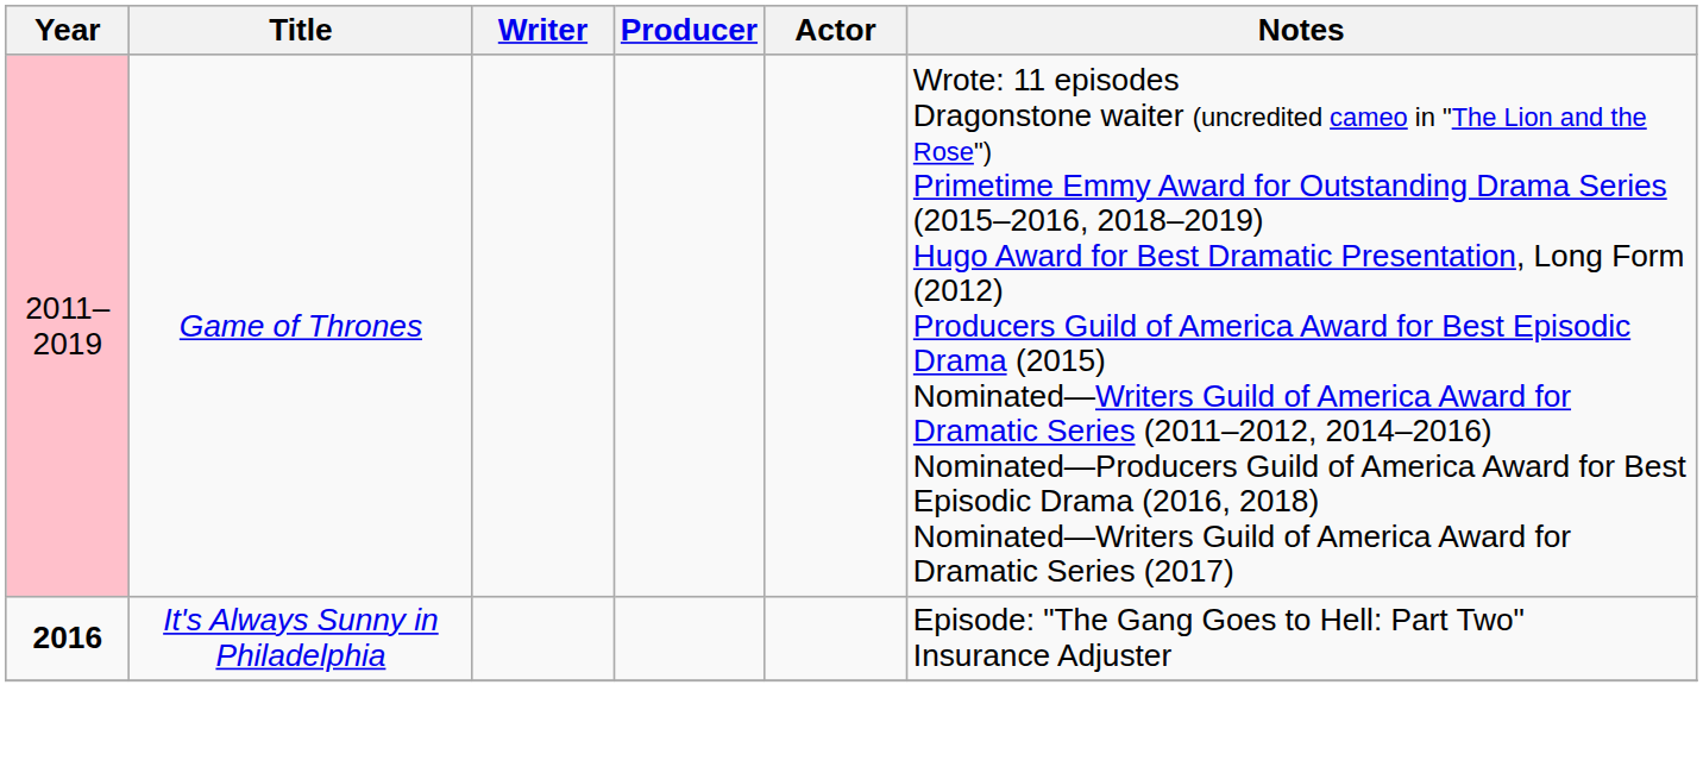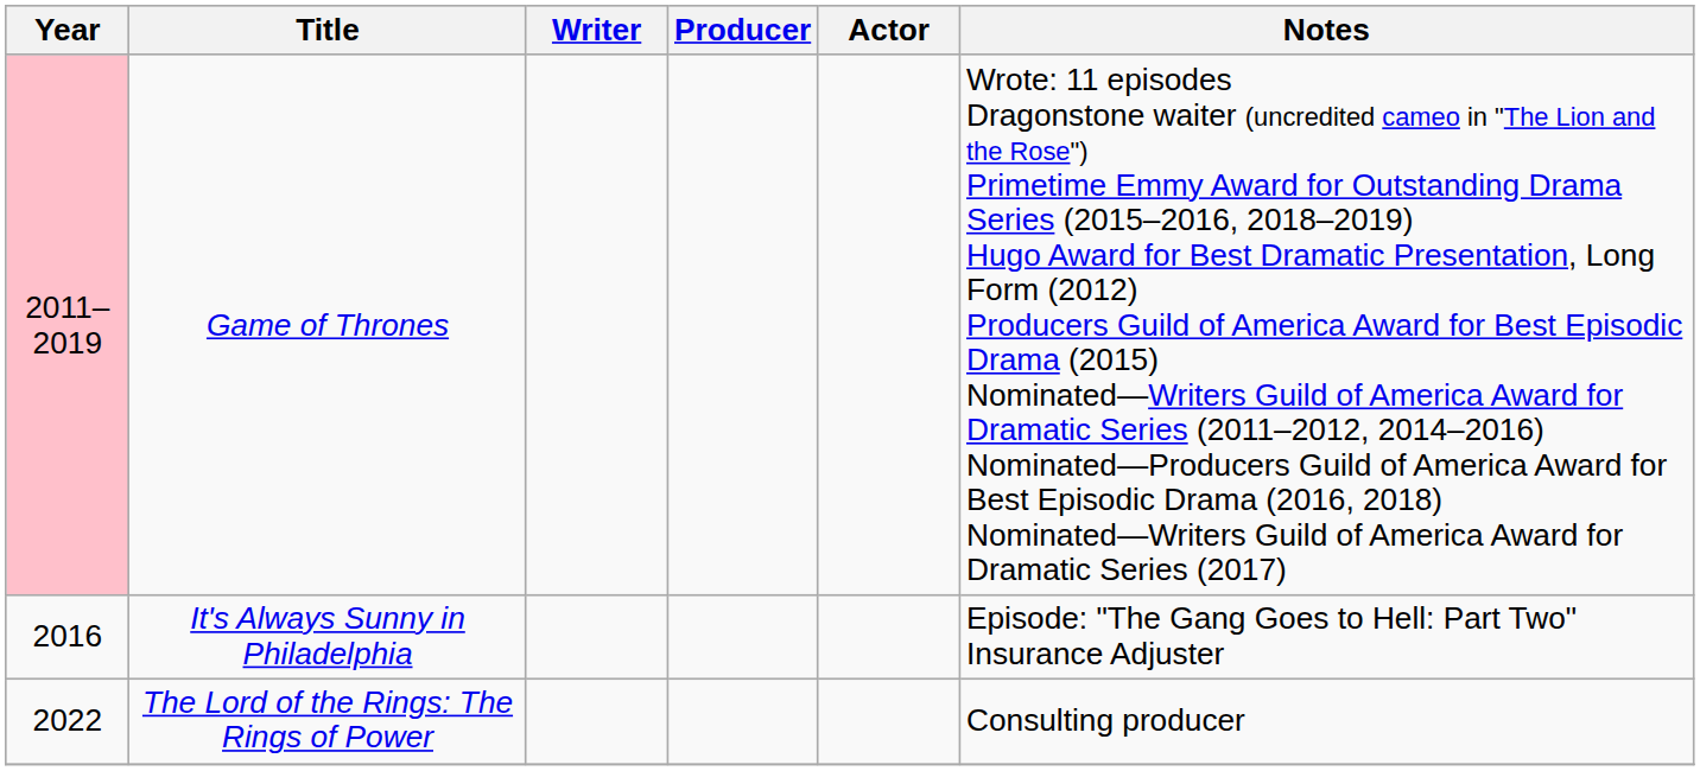It's Always Sunny in Philadelphia | Year: bold -> normal
+ row: 2022 | The Lord of the Rings: The Rings of Power | Consulting producer
